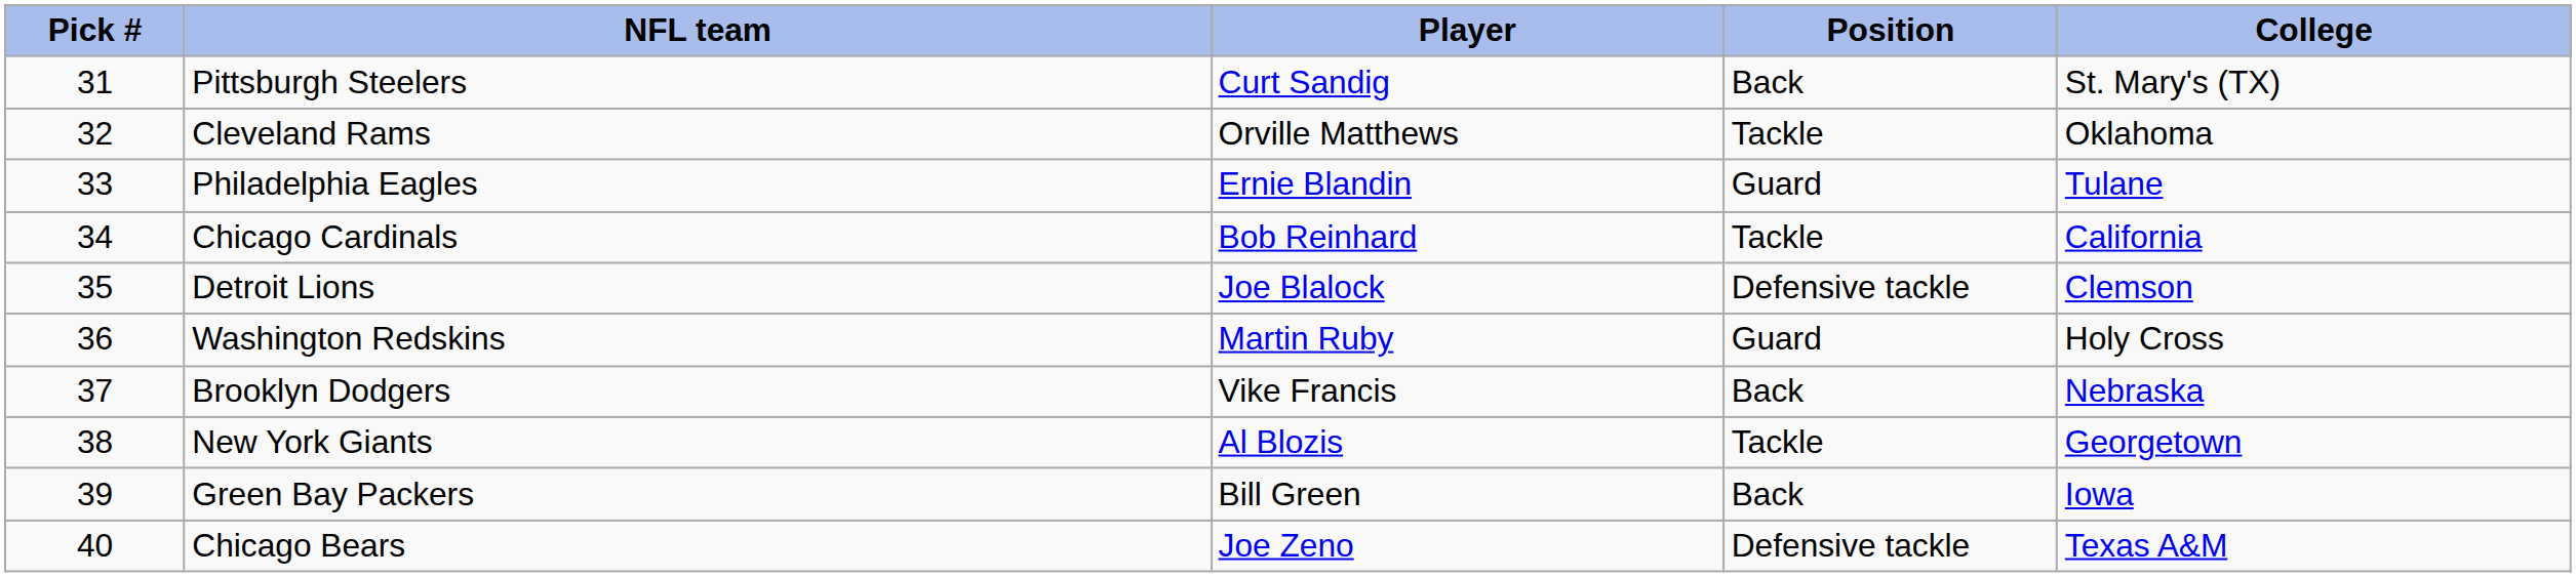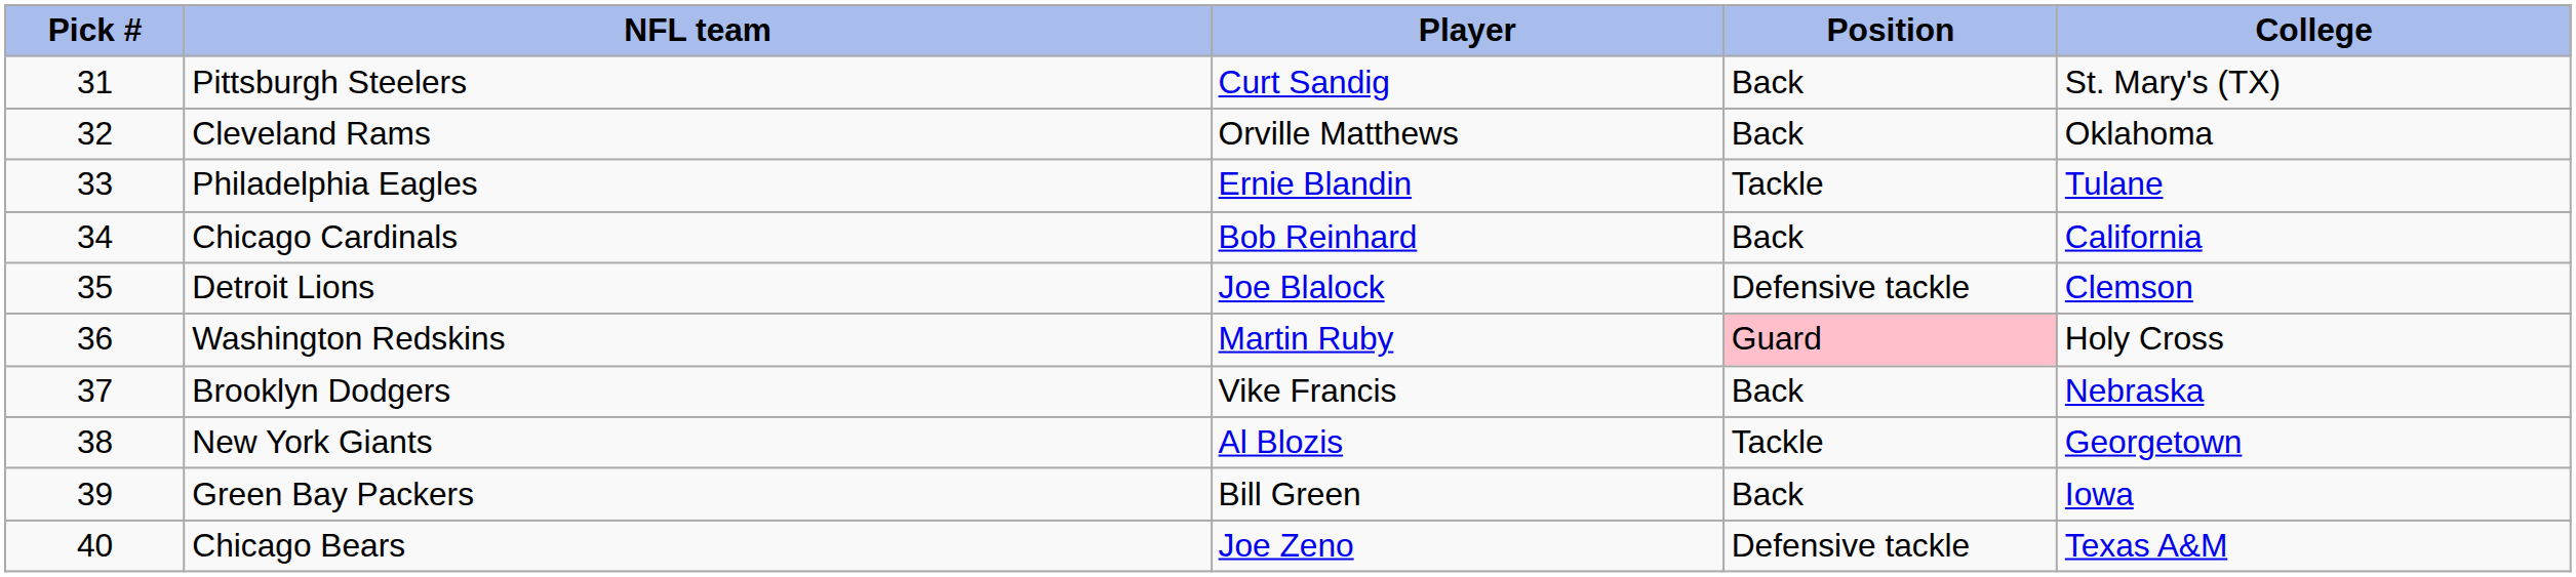Cleveland Rams | Position: Tackle -> Back
Philadelphia Eagles | Position: Guard -> Tackle
Chicago Cardinals | Position: Tackle -> Back
Washington Redskins | Position: no background -> pink background
